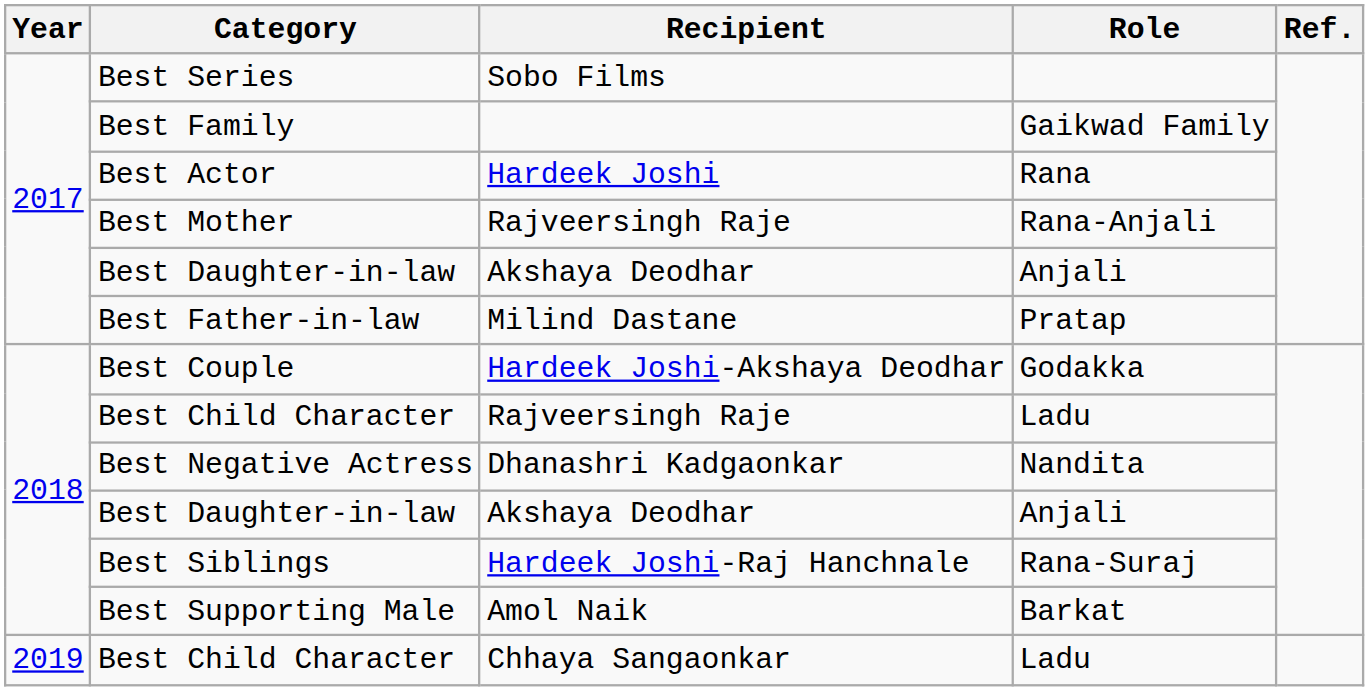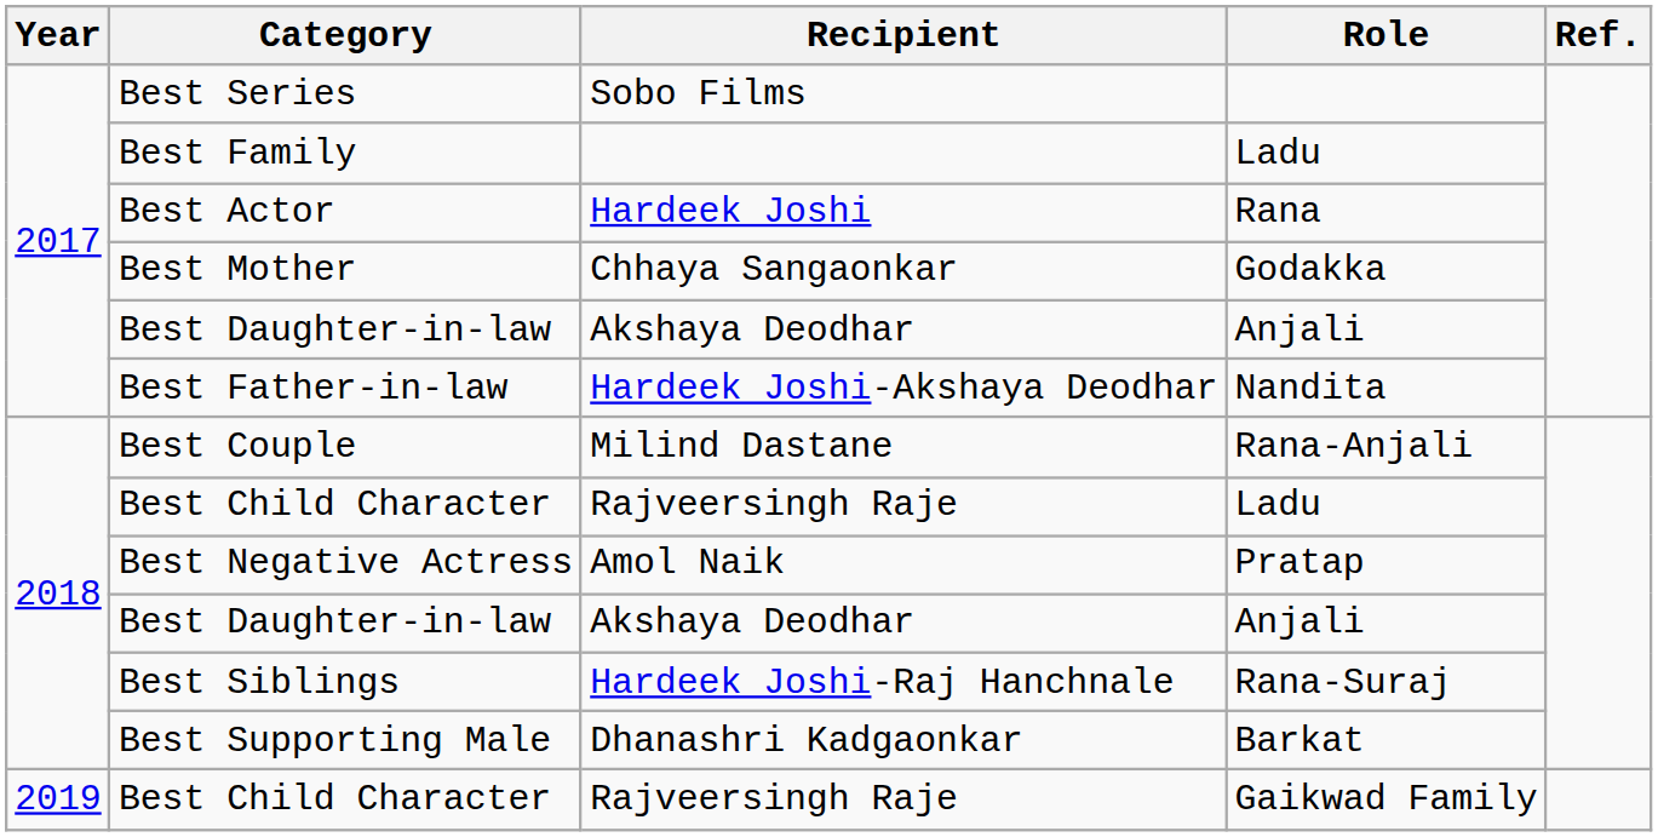Best Family | Role: Gaikwad Family -> Ladu
Best Mother | Recipient: Rajveersingh Raje -> Chhaya Sangaonkar
Best Mother | Role: Rana-Anjali -> Godakka
Best Father-in-law | Recipient: Milind Dastane -> Hardeek Joshi-Akshaya Deodhar
Best Father-in-law | Role: Pratap -> Nandita
Best Couple | Recipient: Hardeek Joshi-Akshaya Deodhar -> Milind Dastane
Best Couple | Role: Godakka -> Rana-Anjali
Best Negative Actress | Recipient: Dhanashri Kadgaonkar -> Amol Naik
Best Negative Actress | Role: Nandita -> Pratap
Best Supporting Male | Recipient: Amol Naik -> Dhanashri Kadgaonkar
2019 / Best Child Character | Recipient: Chhaya Sangaonkar -> Rajveersingh Raje
2019 / Best Child Character | Role: Ladu -> Gaikwad Family
